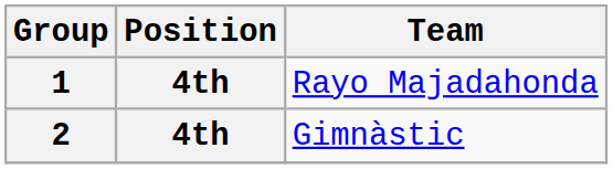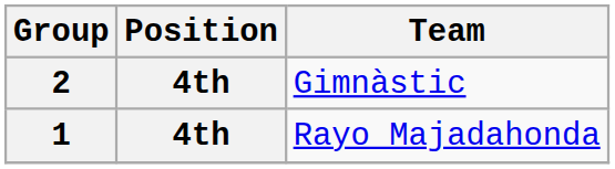rows swapped: 1 <-> 2
